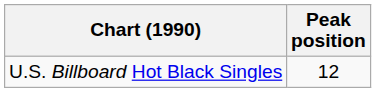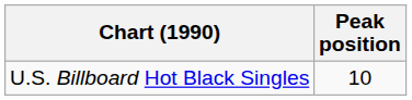U.S. Billboard Hot Black Singles | Peak position: 12 -> 10
